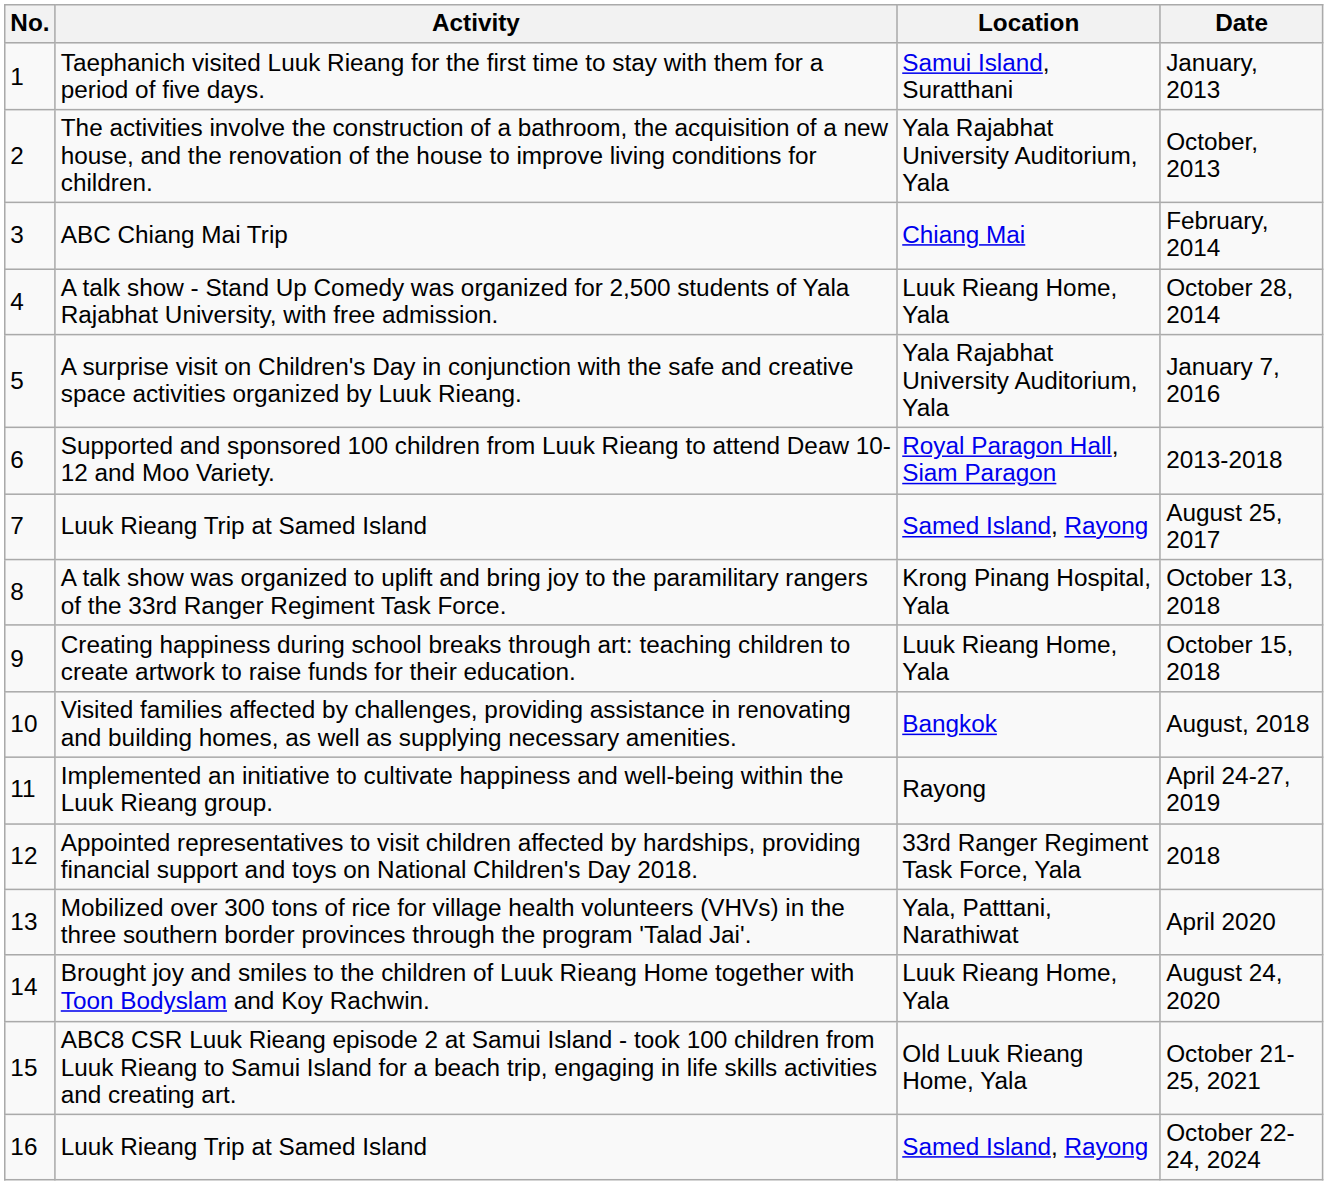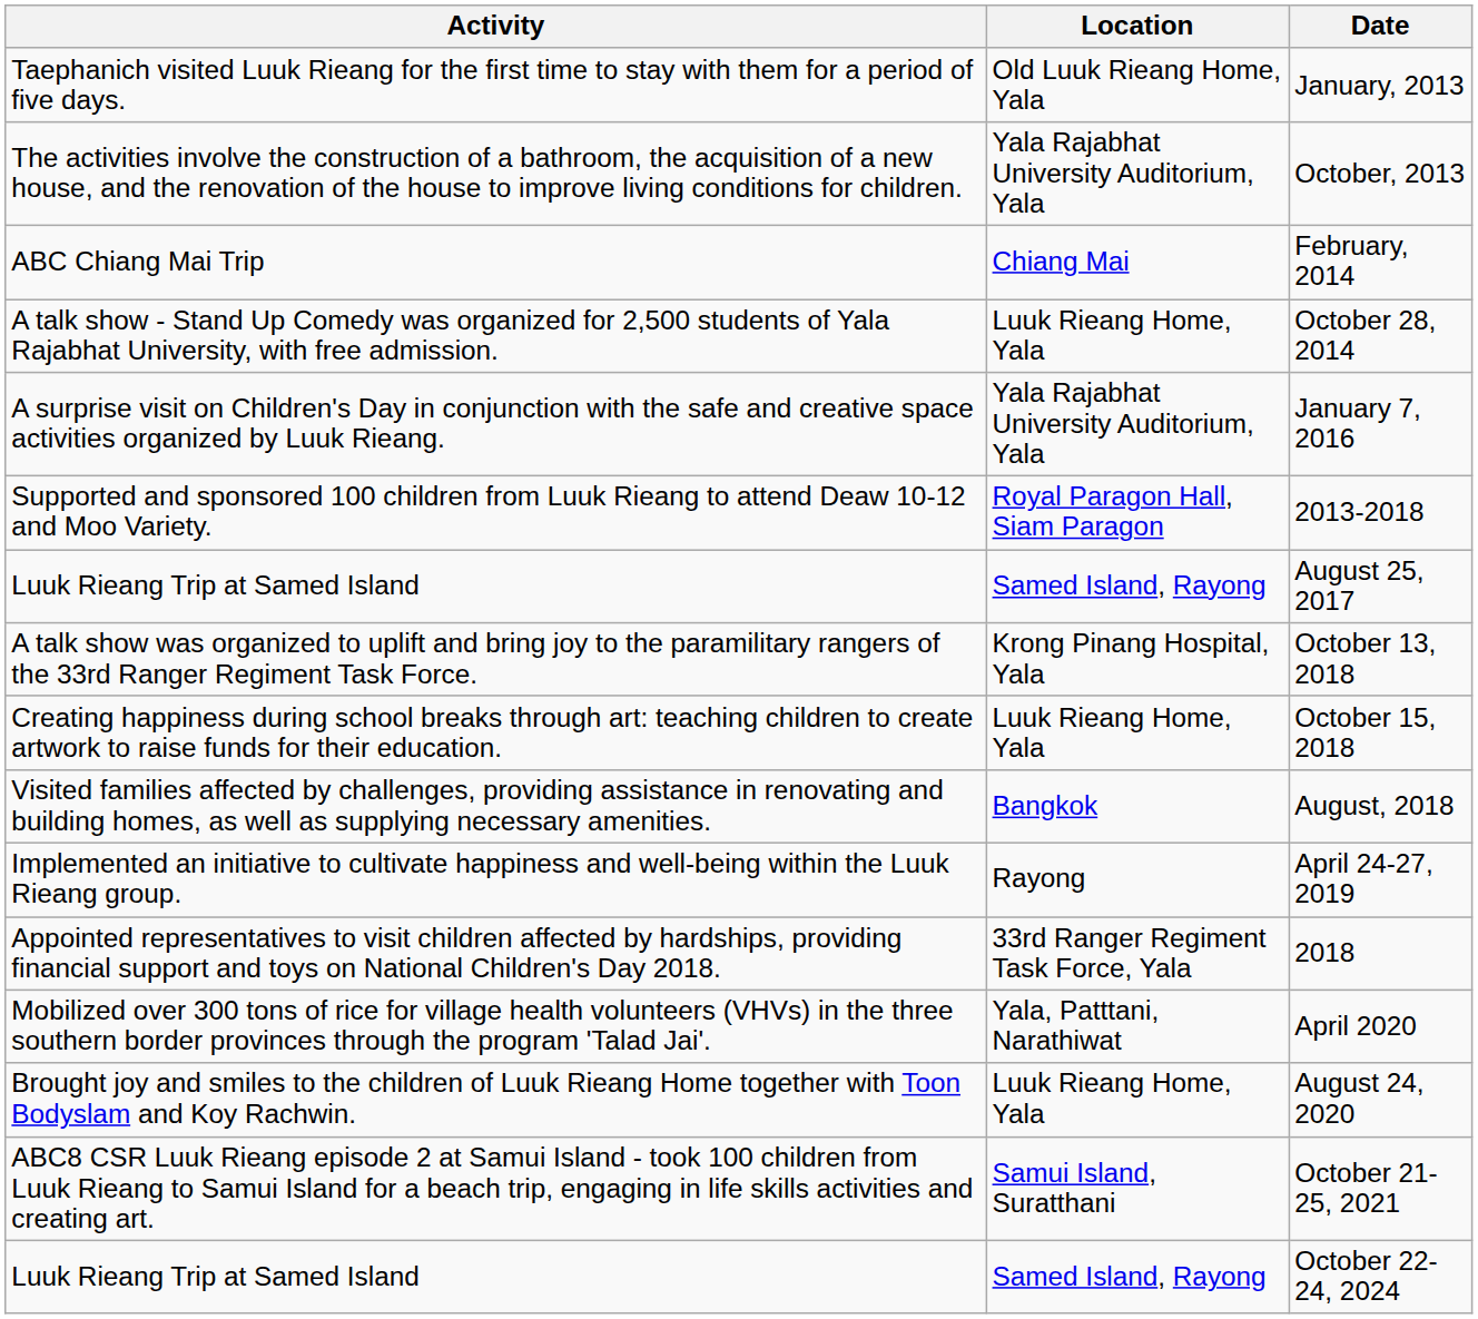- column: No. | 1 | 2 | 3 | 4 | 5 | 6 | 7 | 8 | 9 | 10 | 11 | 12 | 13 | 14 | 15 | 16
January, 2013 | Location: Samui Island, Suratthani -> Old Luuk Rieang Home, Yala
October 21-25, 2021 | Location: Old Luuk Rieang Home, Yala -> Samui Island, Suratthani
